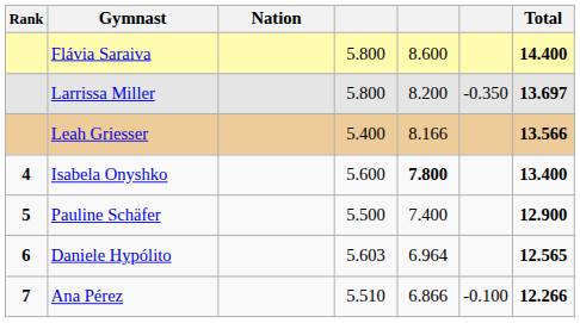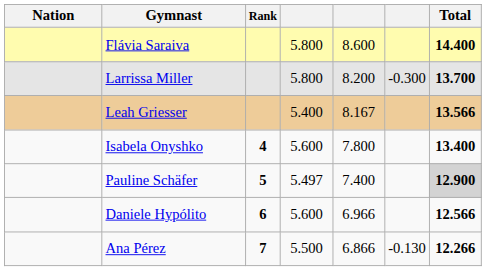columns swapped: Rank <-> Nation
Larrissa Miller | column 6: -0.350 -> -0.300
Larrissa Miller | Total: 13.697 -> 13.700
Leah Griesser | column 5: 8.166 -> 8.167
Isabela Onyshko | column 5: bold -> normal
Pauline Schäfer | column 4: 5.500 -> 5.497
Pauline Schäfer | Total: no background -> lightgrey background
Daniele Hypólito | column 4: 5.603 -> 5.600
Daniele Hypólito | column 5: 6.964 -> 6.966
Daniele Hypólito | Total: 12.565 -> 12.566
Ana Pérez | column 4: 5.510 -> 5.500
Ana Pérez | column 6: -0.100 -> -0.130
